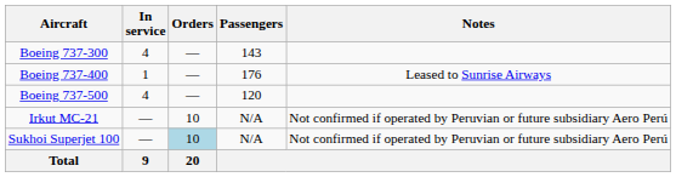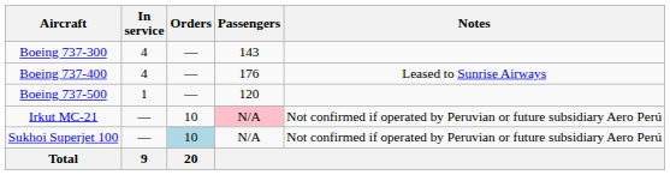Boeing 737-400 | In service: 1 -> 4
Boeing 737-500 | In service: 4 -> 1
Irkut MC-21 | Passengers: no background -> pink background
